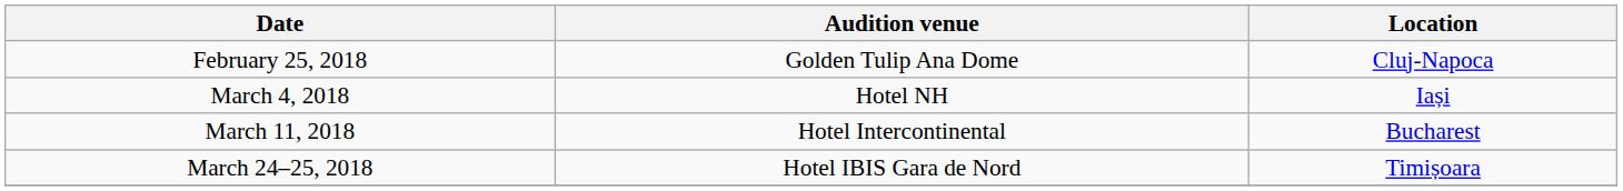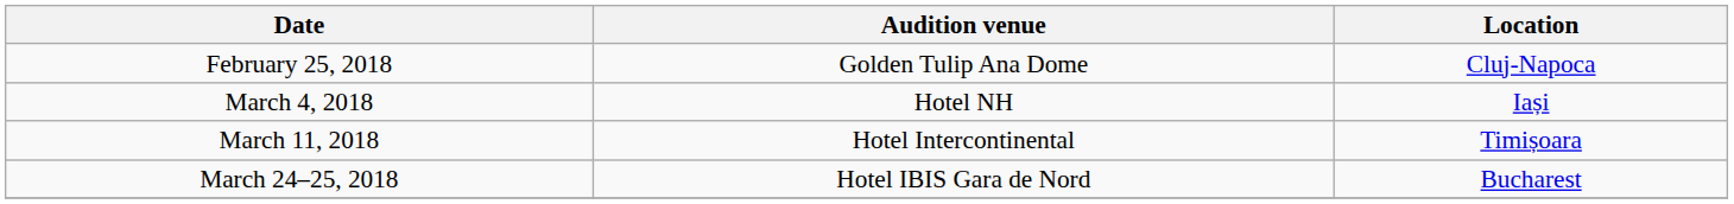March 11, 2018 | Location: Bucharest -> Timișoara
March 24–25, 2018 | Location: Timișoara -> Bucharest
